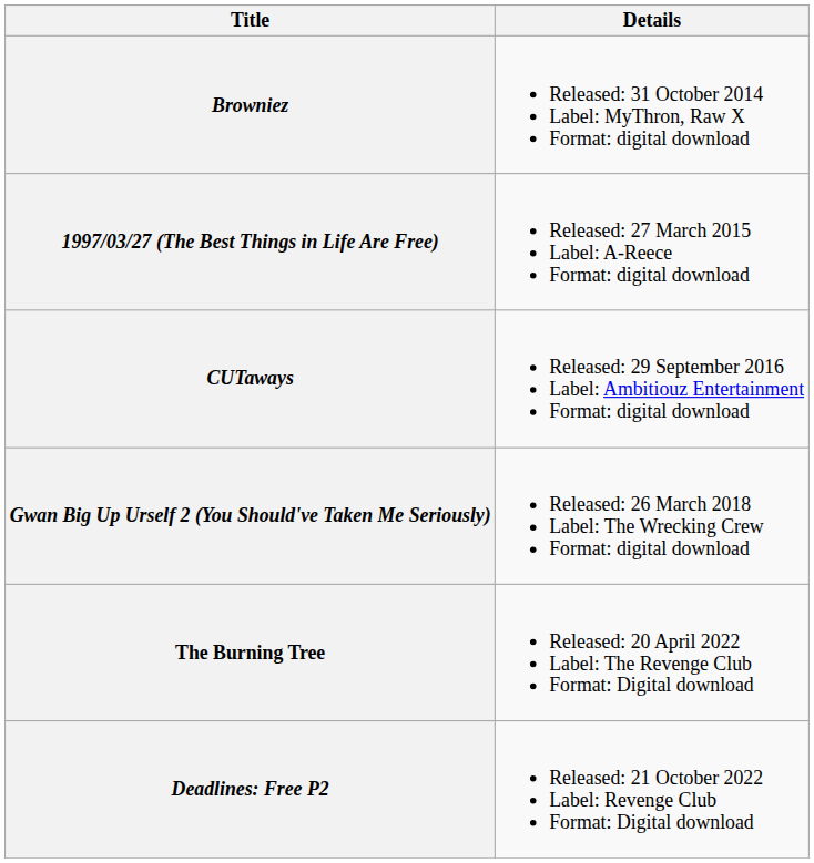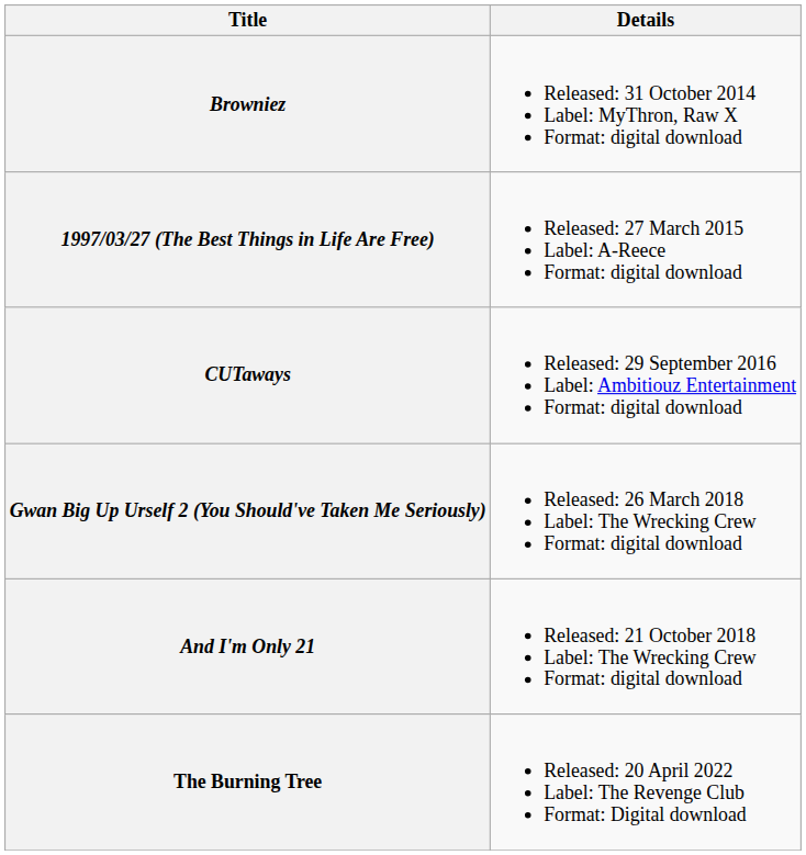+ row: And I'm Only 21 | Released: 21 October 2018 Label: The Wrecking Crew Format: digital download
- row: Deadlines: Free P2 | Released: 21 October 2022 Label: Revenge Club Format: Digital download
